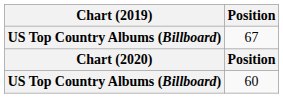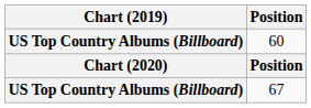rows swapped: 60 <-> 67
